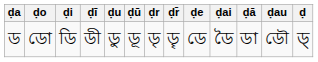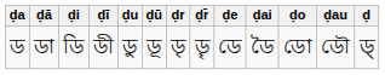columns swapped: ḍā <-> ḍo
